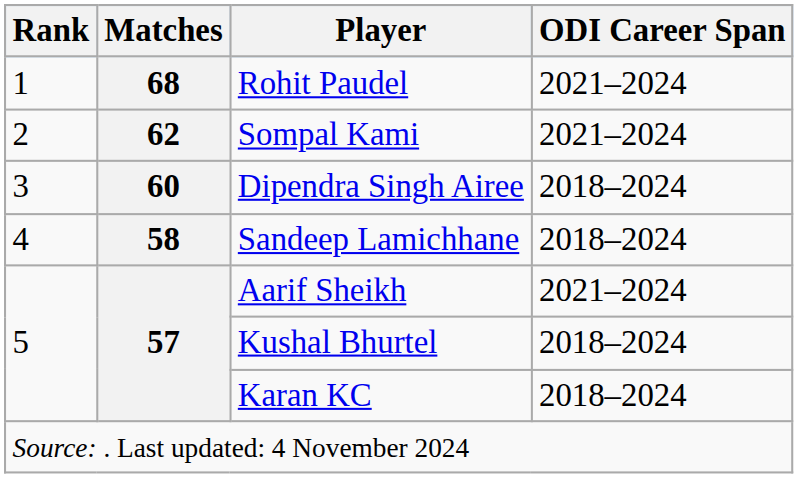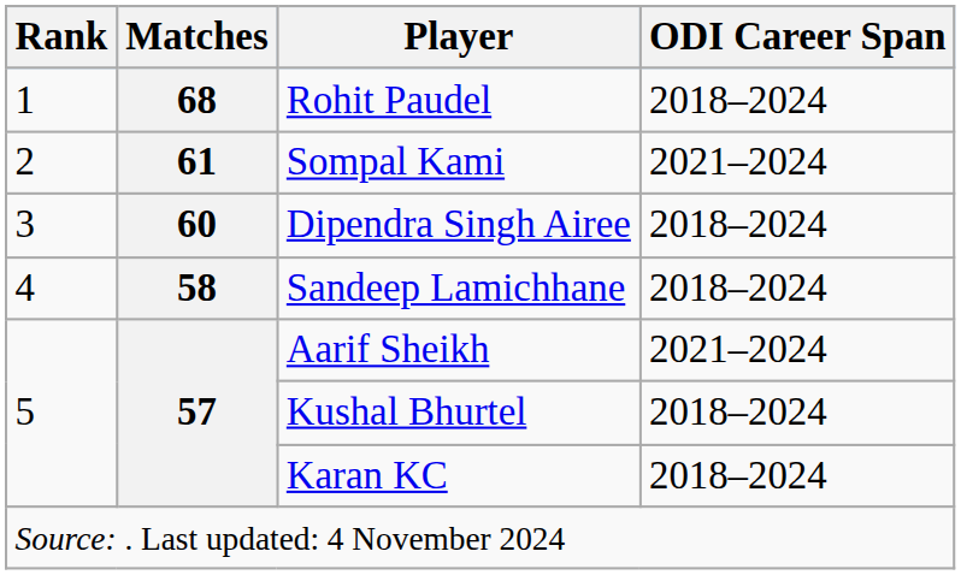Rohit Paudel | ODI Career Span: 2021–2024 -> 2018–2024
Sompal Kami | Matches: 62 -> 61
